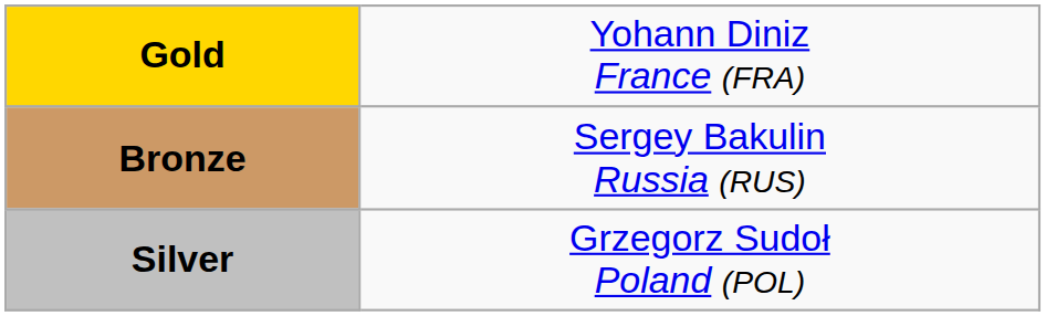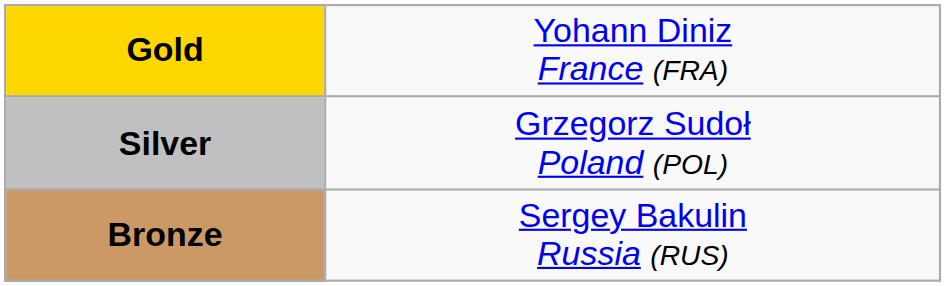rows swapped: Silver <-> Bronze
